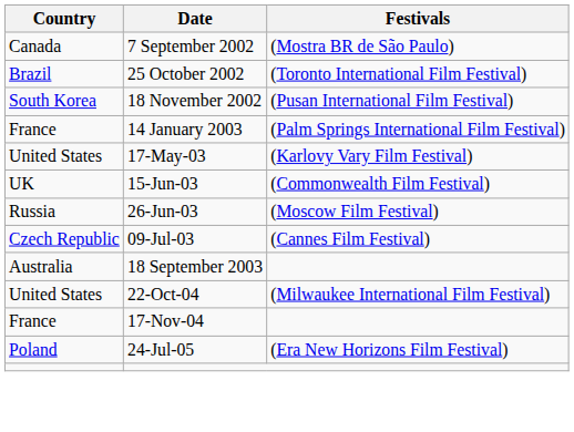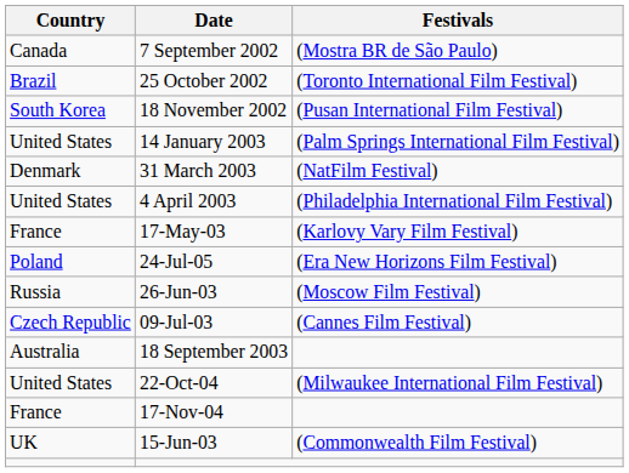14 January 2003 | Country: France -> United States
+ row: Denmark | 31 March 2003 | (NatFilm Festival)
+ row: United States | 4 April 2003 | (Philadelphia International Film Festival)
17-May-03 | Country: United States -> France
rows swapped: 15-Jun-03 <-> 24-Jul-05
